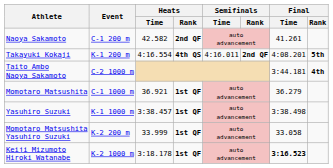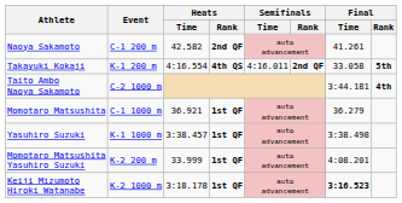Takayuki Kokaji | Final / Time: 4:08.201 -> 33.058
Momotaro Matsushita Yasuhiro Suzuki | Final / Time: 33.058 -> 4:08.201
